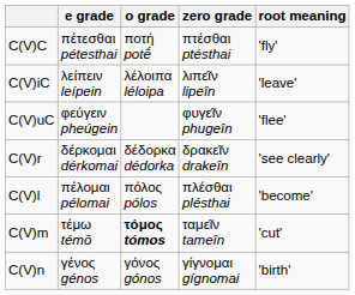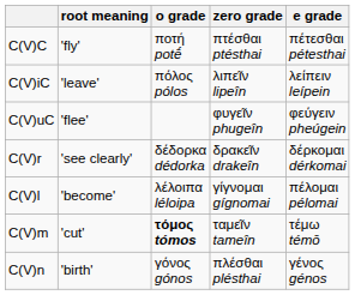columns swapped: e grade <-> root meaning
C(V)iC | o grade: λέλοιπα léloipa -> πόλος pólos
C(V)l | o grade: πόλος pólos -> λέλοιπα léloipa
C(V)l | zero grade: πλέσθαι plésthai -> γίγνομαι gígnomai
C(V)n | zero grade: γίγνομαι gígnomai -> πλέσθαι plésthai
